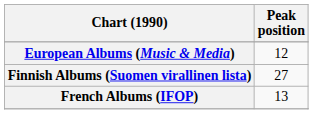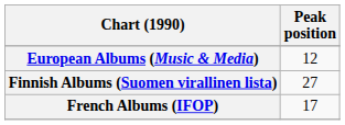French Albums (IFOP) | Peak position: 13 -> 17
